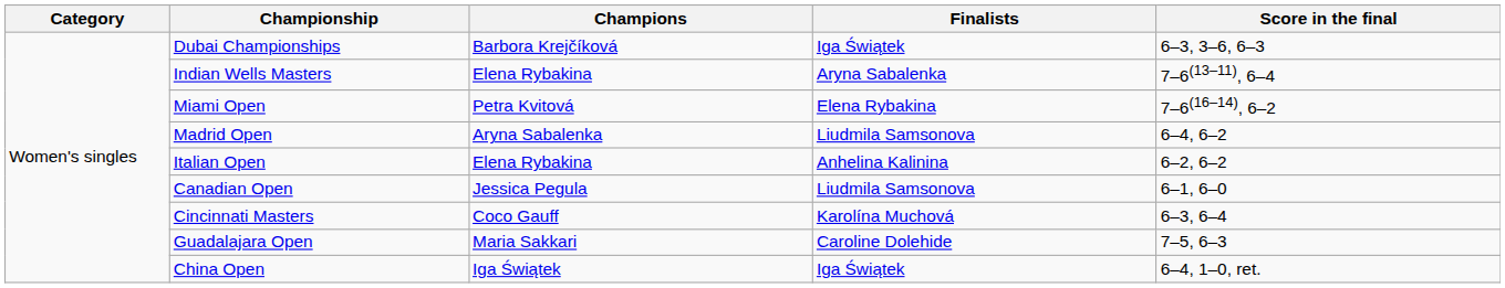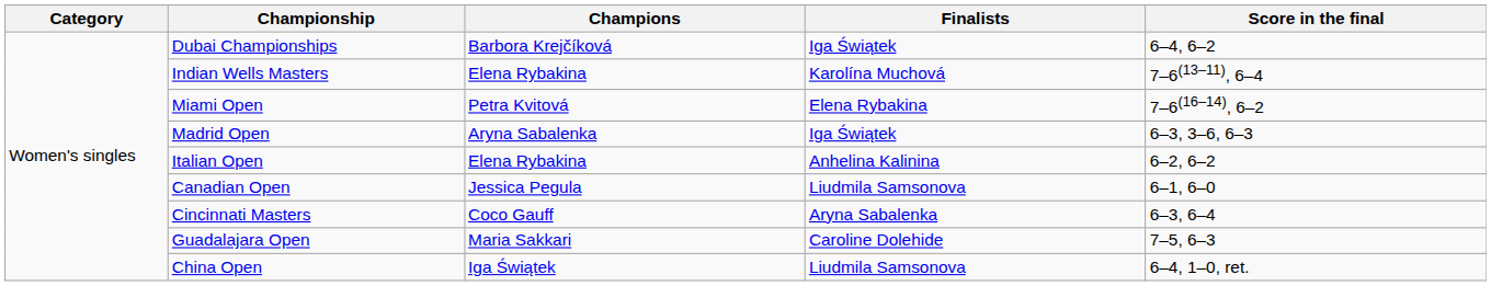Dubai Championships | Score in the final: 6–3, 3–6, 6–3 -> 6–4, 6–2
Indian Wells Masters | Finalists: Aryna Sabalenka -> Karolína Muchová
Madrid Open | Finalists: Liudmila Samsonova -> Iga Świątek
Madrid Open | Score in the final: 6–4, 6–2 -> 6–3, 3–6, 6–3
Cincinnati Masters | Finalists: Karolína Muchová -> Aryna Sabalenka
China Open | Finalists: Iga Świątek -> Liudmila Samsonova
